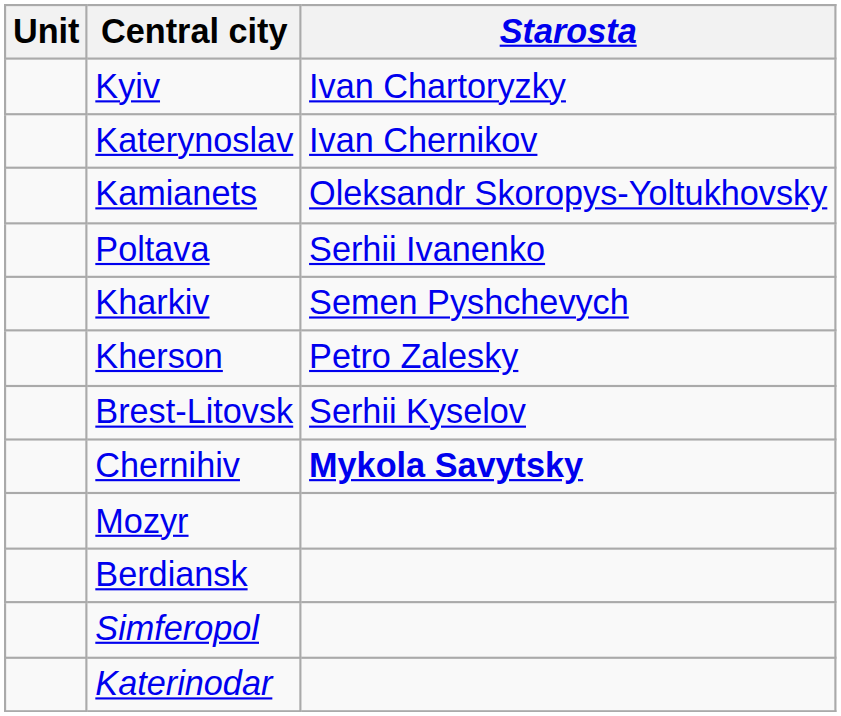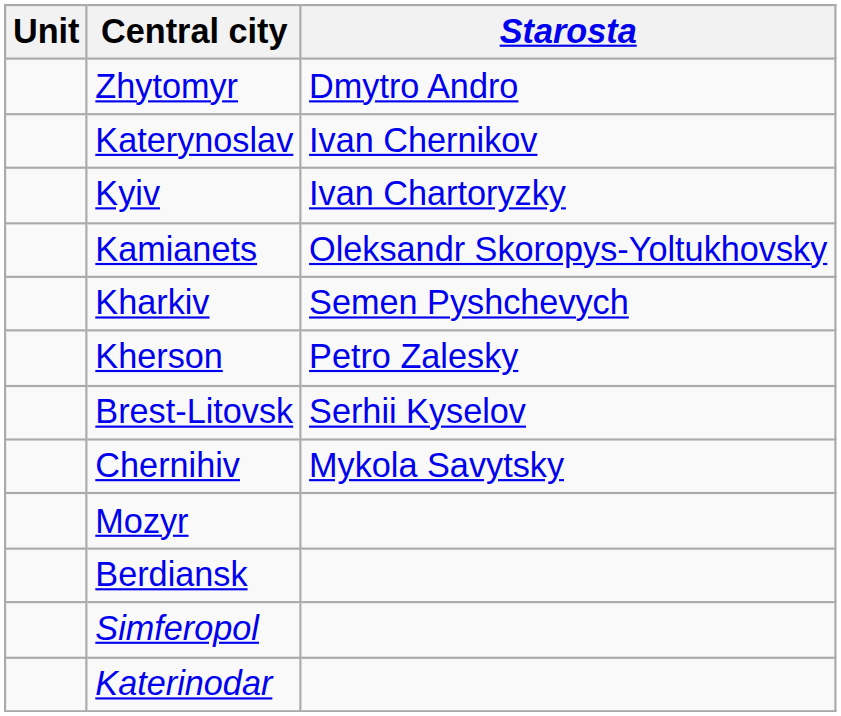+ row: Zhytomyr | Dmytro Andro
rows swapped: Katerynoslav <-> Kyiv
- row: Poltava | Serhii Ivanenko
Chernihiv | Starosta: bold -> normal
